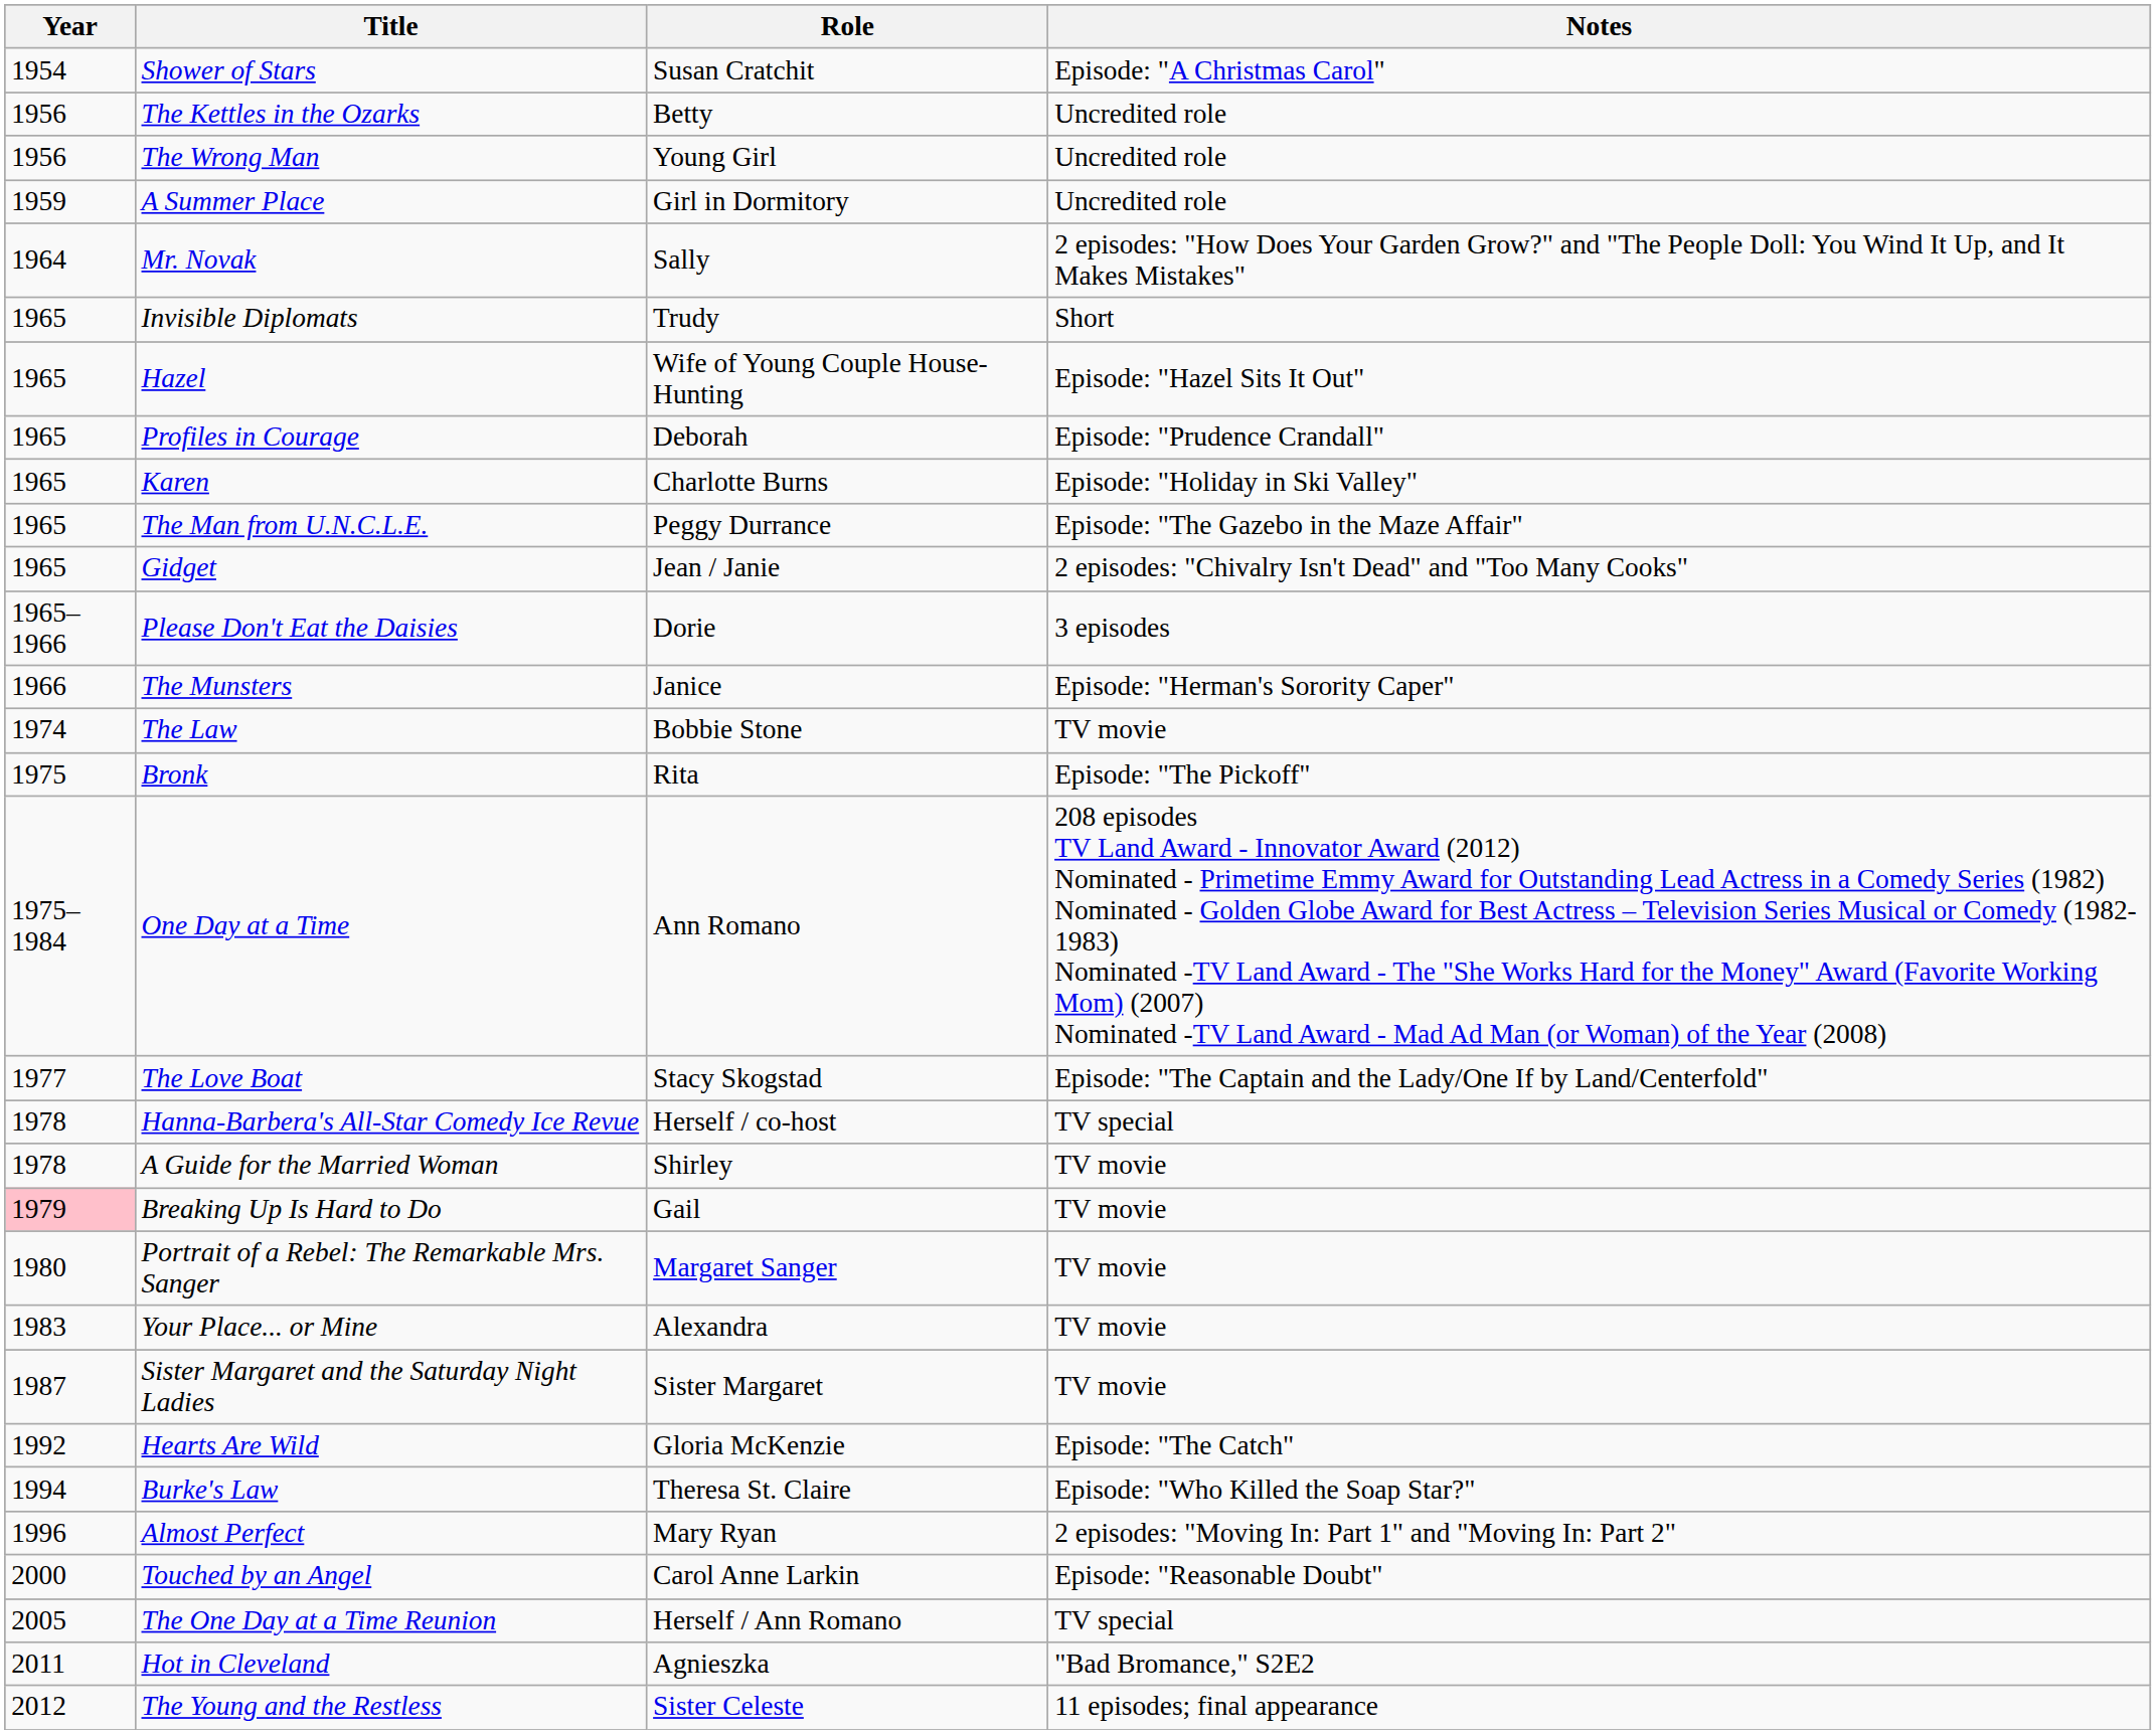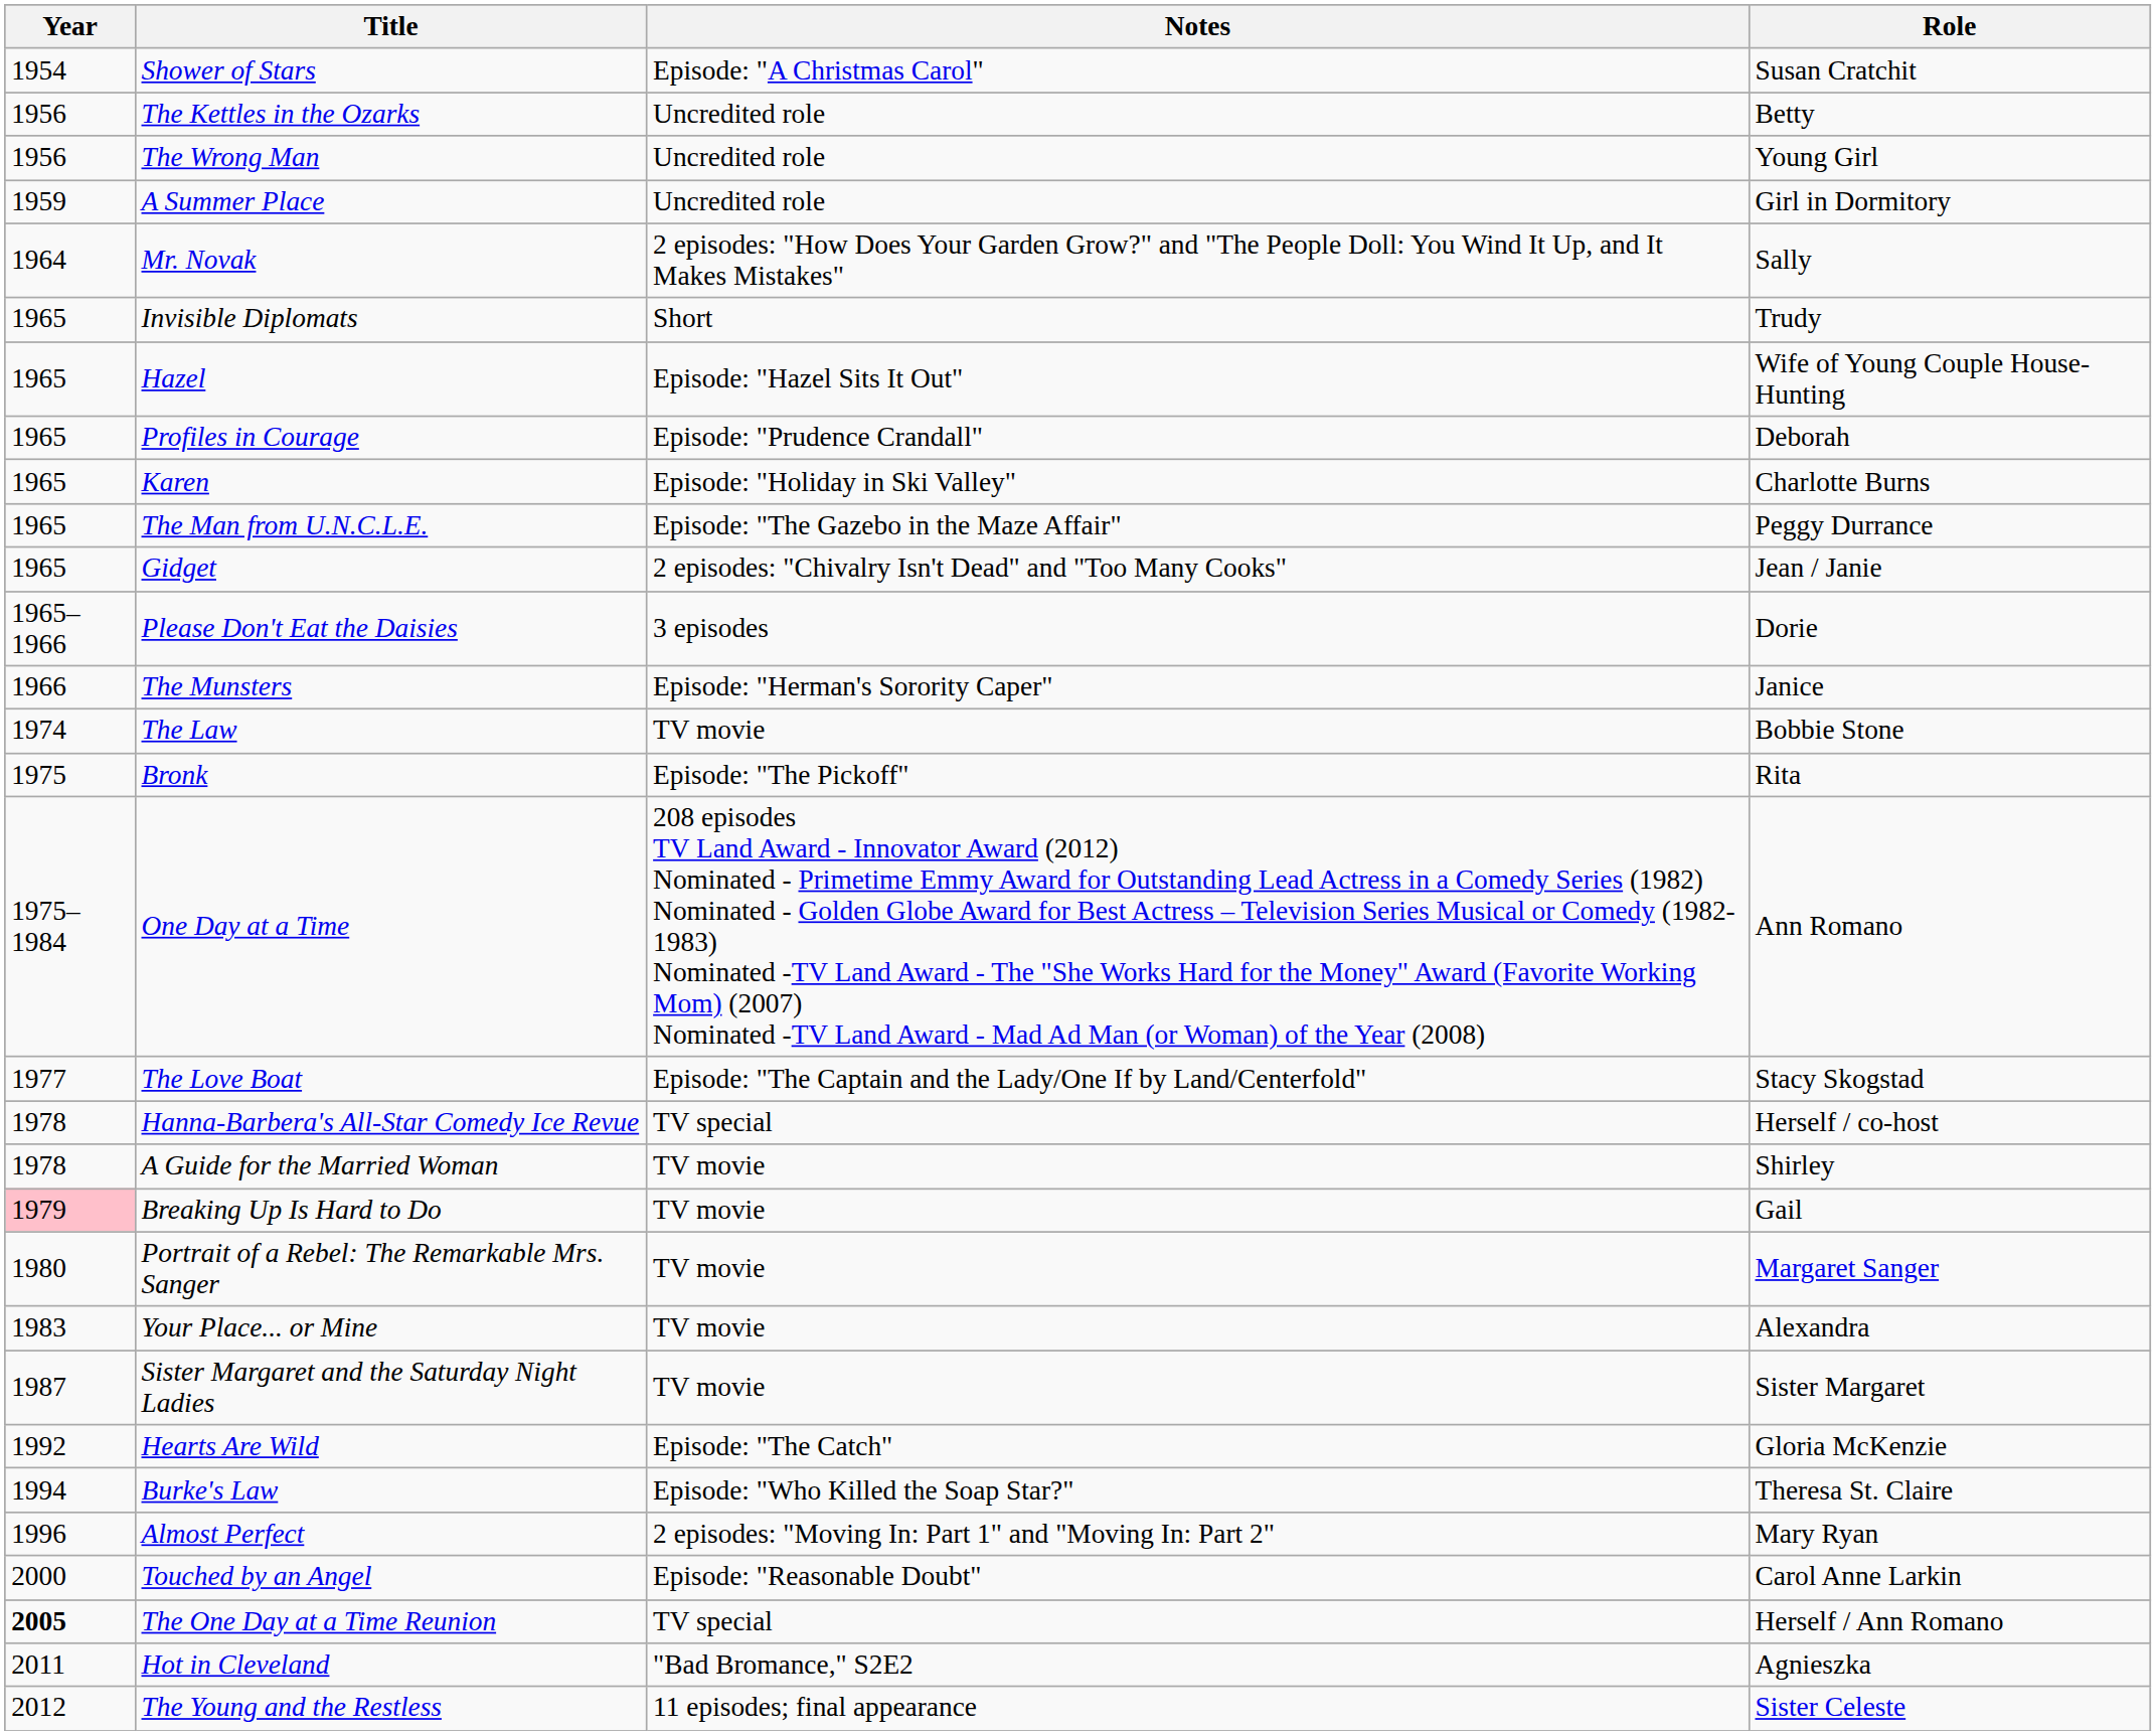columns swapped: Role <-> Notes
The One Day at a Time Reunion | Year: normal -> bold
